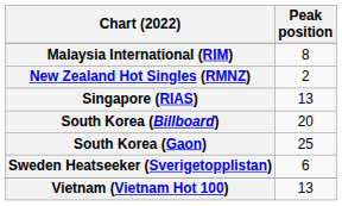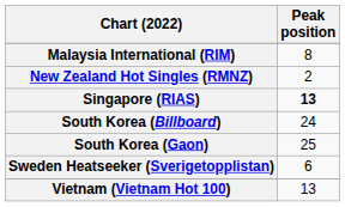Singapore (RIAS) | Peak position: normal -> bold
South Korea (Billboard) | Peak position: 20 -> 24
